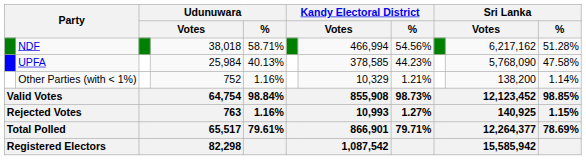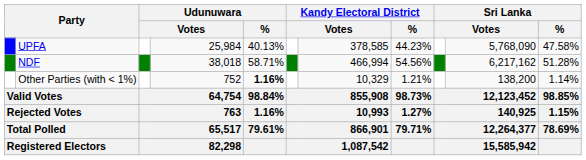rows swapped: NDF <-> UPFA
Other Parties (with < 1%) | Udunuwara / %: normal -> bold
